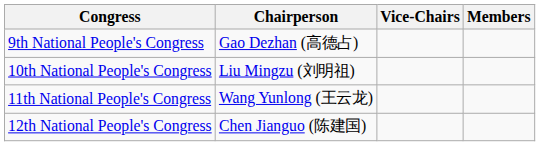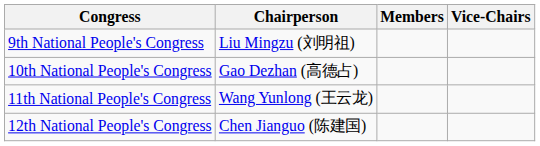columns swapped: Vice-Chairs <-> Members
9th National People's Congress | Chairperson: Gao Dezhan (高德占) -> Liu Mingzu (刘明祖)
10th National People's Congress | Chairperson: Liu Mingzu (刘明祖) -> Gao Dezhan (高德占)
